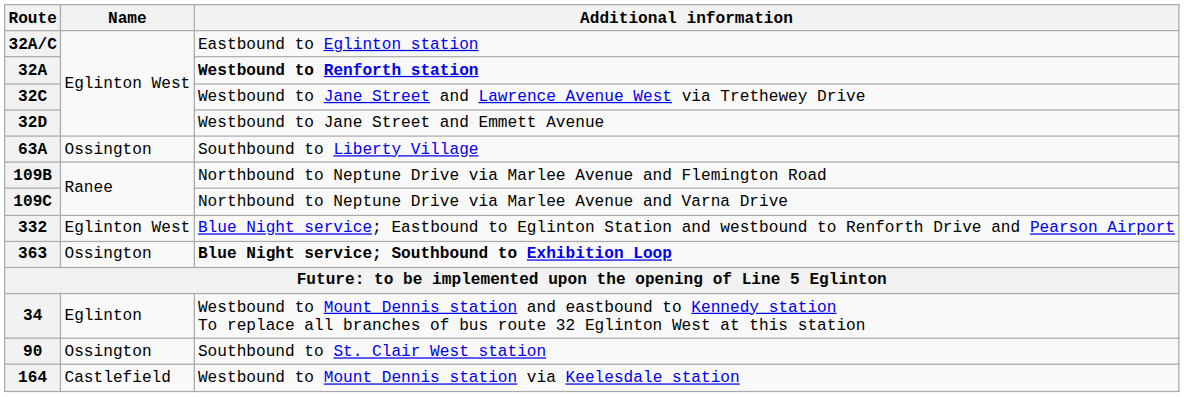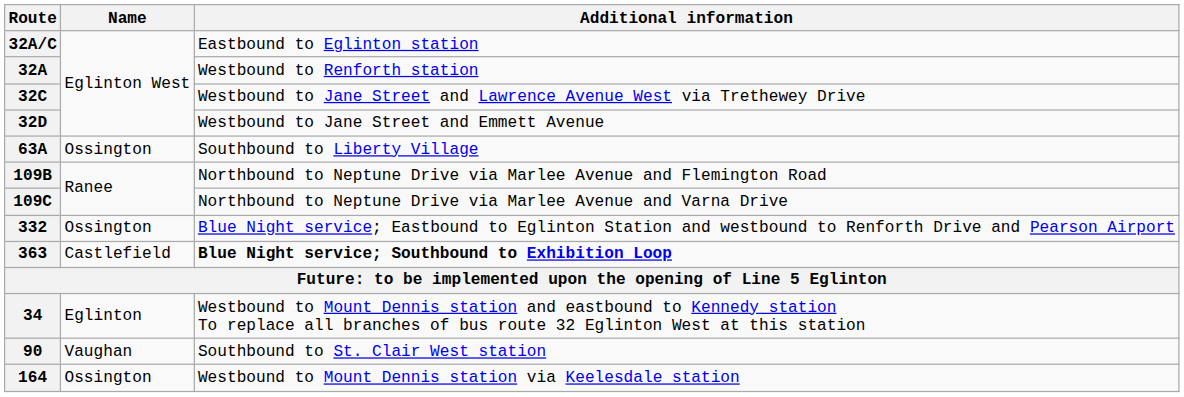32A | Additional information: bold -> normal
332 | Name: Eglinton West -> Ossington
363 | Name: Ossington -> Castlefield
90 | Name: Ossington -> Vaughan
164 | Name: Castlefield -> Ossington
